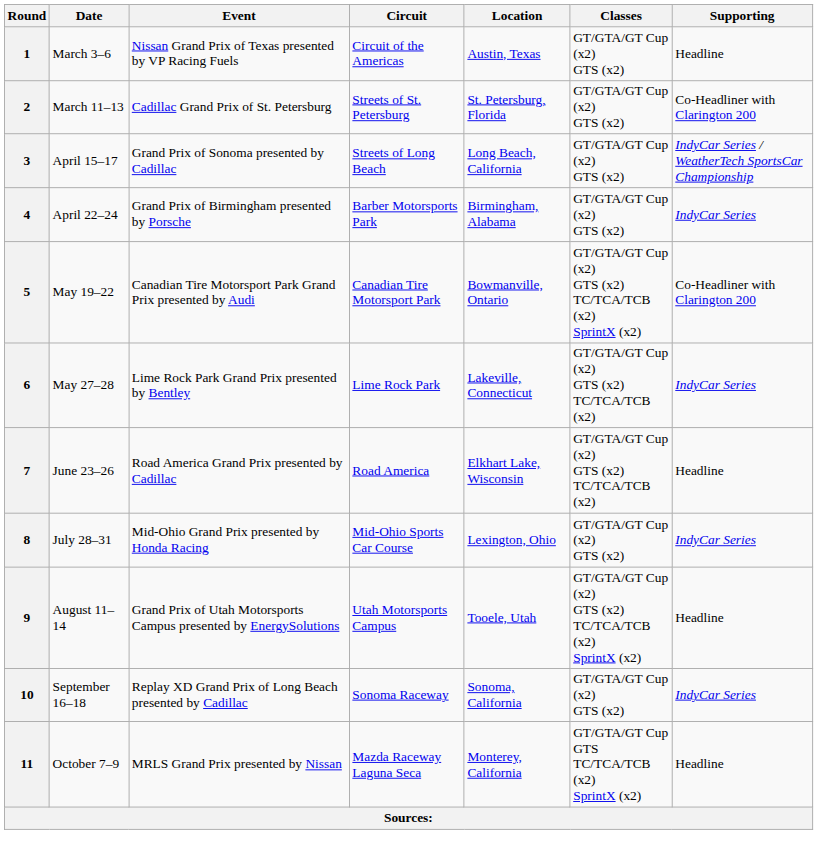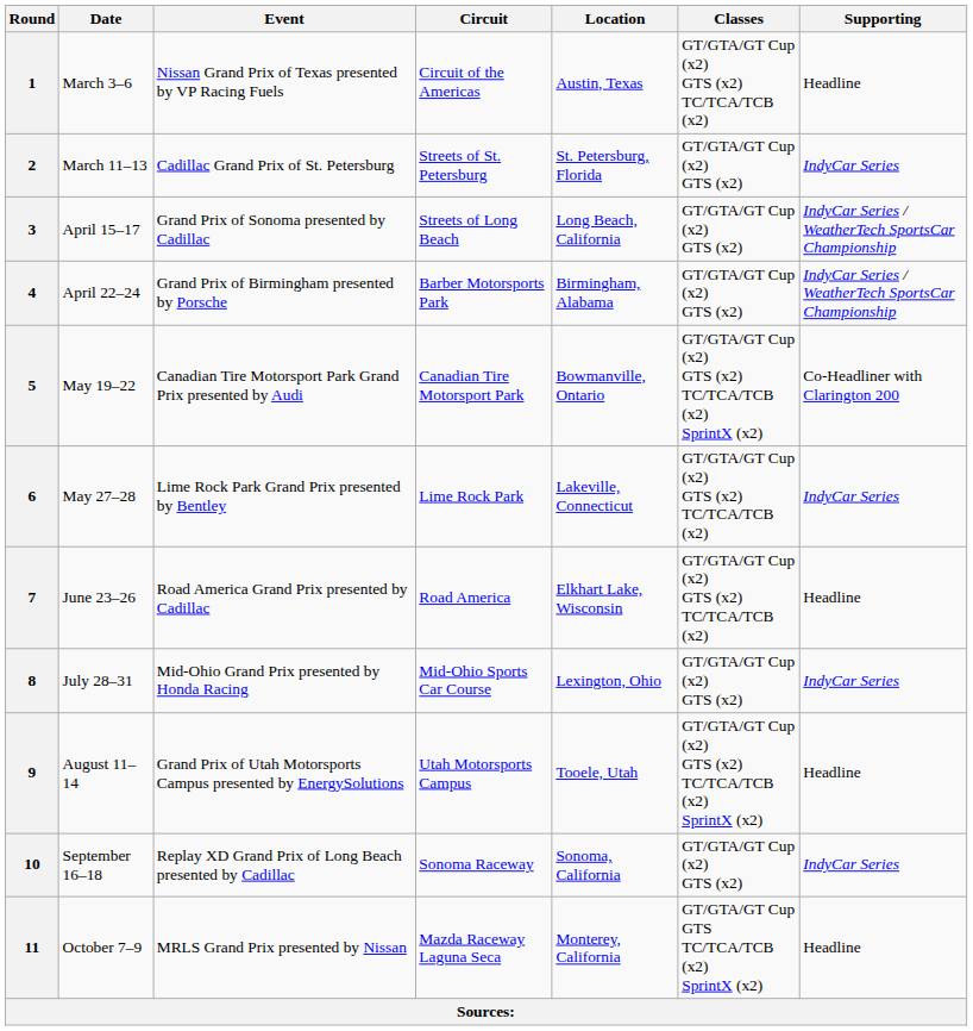1 | Classes: GT/GTA/GT Cup (x2) GTS (x2) -> GT/GTA/GT Cup (x2) GTS (x2) TC/TCA/TCB (x2)
2 | Supporting: Co-Headliner with Clarington 200 -> IndyCar Series
4 | Supporting: IndyCar Series -> IndyCar Series / WeatherTech SportsCar Championship
